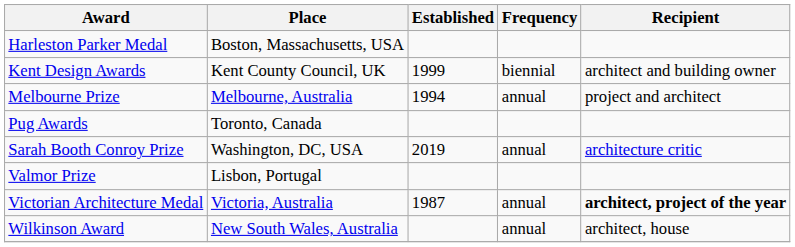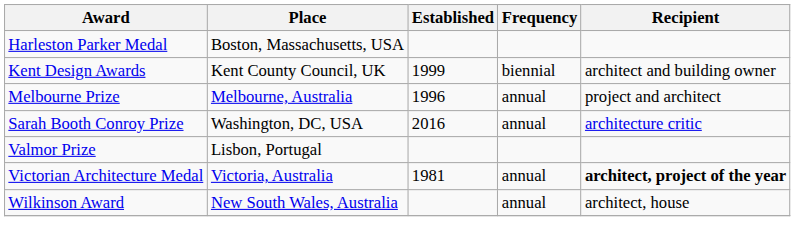Melbourne Prize | Established: 1994 -> 1996
- row: Pug Awards | Toronto, Canada
Sarah Booth Conroy Prize | Established: 2019 -> 2016
Victorian Architecture Medal | Established: 1987 -> 1981
